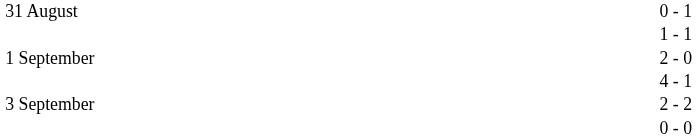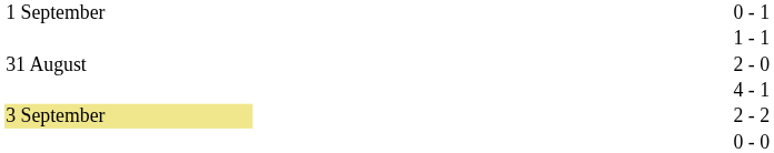0 - 1 | column 1: 31 August -> 1 September
2 - 0 | column 1: 1 September -> 31 August
2 - 2 | column 1: no background -> khaki background
